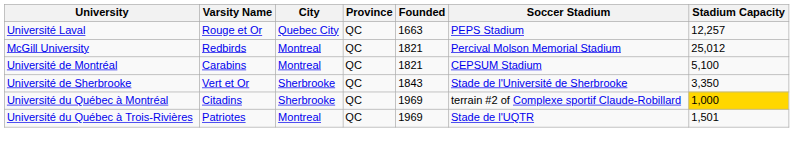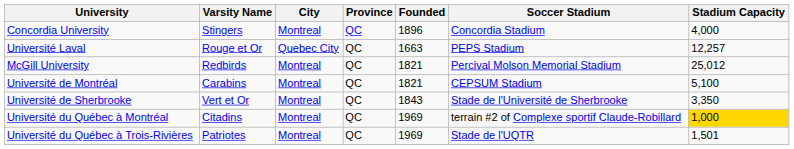+ row: Concordia University | Stingers | Montreal | QC | 1896 | Concordia Stadium | 4,000
Université de Sherbrooke | City: Sherbrooke -> Montreal
Université du Québec à Montréal | City: Sherbrooke -> Montreal
